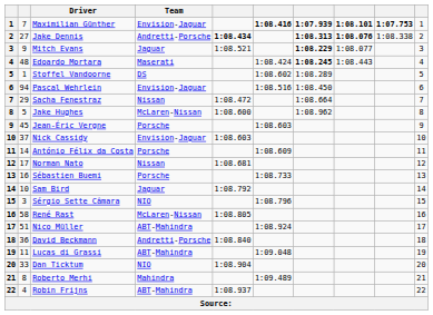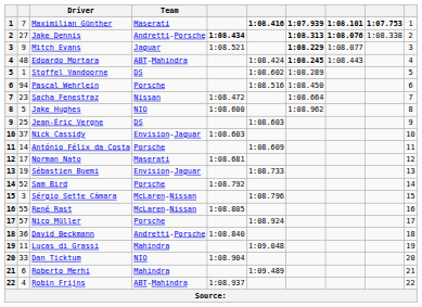Maximilian Günther | Team: Envision-Jaguar -> Maserati
Edoardo Mortara | Team: Maserati -> ABT-Mahindra
Pascal Wehrlein | Team: Envision-Jaguar -> Porsche
Sacha Fenestraz | column 2: 29 -> 23
Jake Hughes | Team: McLaren-Nissan -> NIO
Jean-Éric Vergne | column 2: 45 -> 25
Jean-Éric Vergne | Team: Porsche -> DS
Norman Nato | Team: Nissan -> Maserati
Sébastien Buemi | column 2: 16 -> 19
Sébastien Buemi | Team: Porsche -> Envision-Jaguar
Sam Bird | column 2: 10 -> 52
Sam Bird | Team: Jaguar -> Porsche
Sérgio Sette Câmara | Team: NIO -> McLaren-Nissan
René Rast | column 2: 58 -> 55
Nico Müller | column 2: 51 -> 57
Nico Müller | Team: ABT-Mahindra -> Porsche
Lucas di Grassi | Team: ABT-Mahindra -> Mahindra
Roberto Merhi | column 2: 8 -> 6
